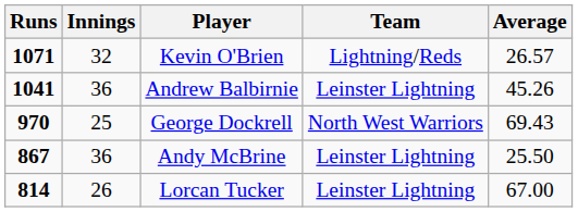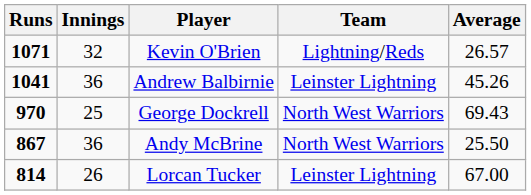Andy McBrine | Team: Leinster Lightning -> North West Warriors
